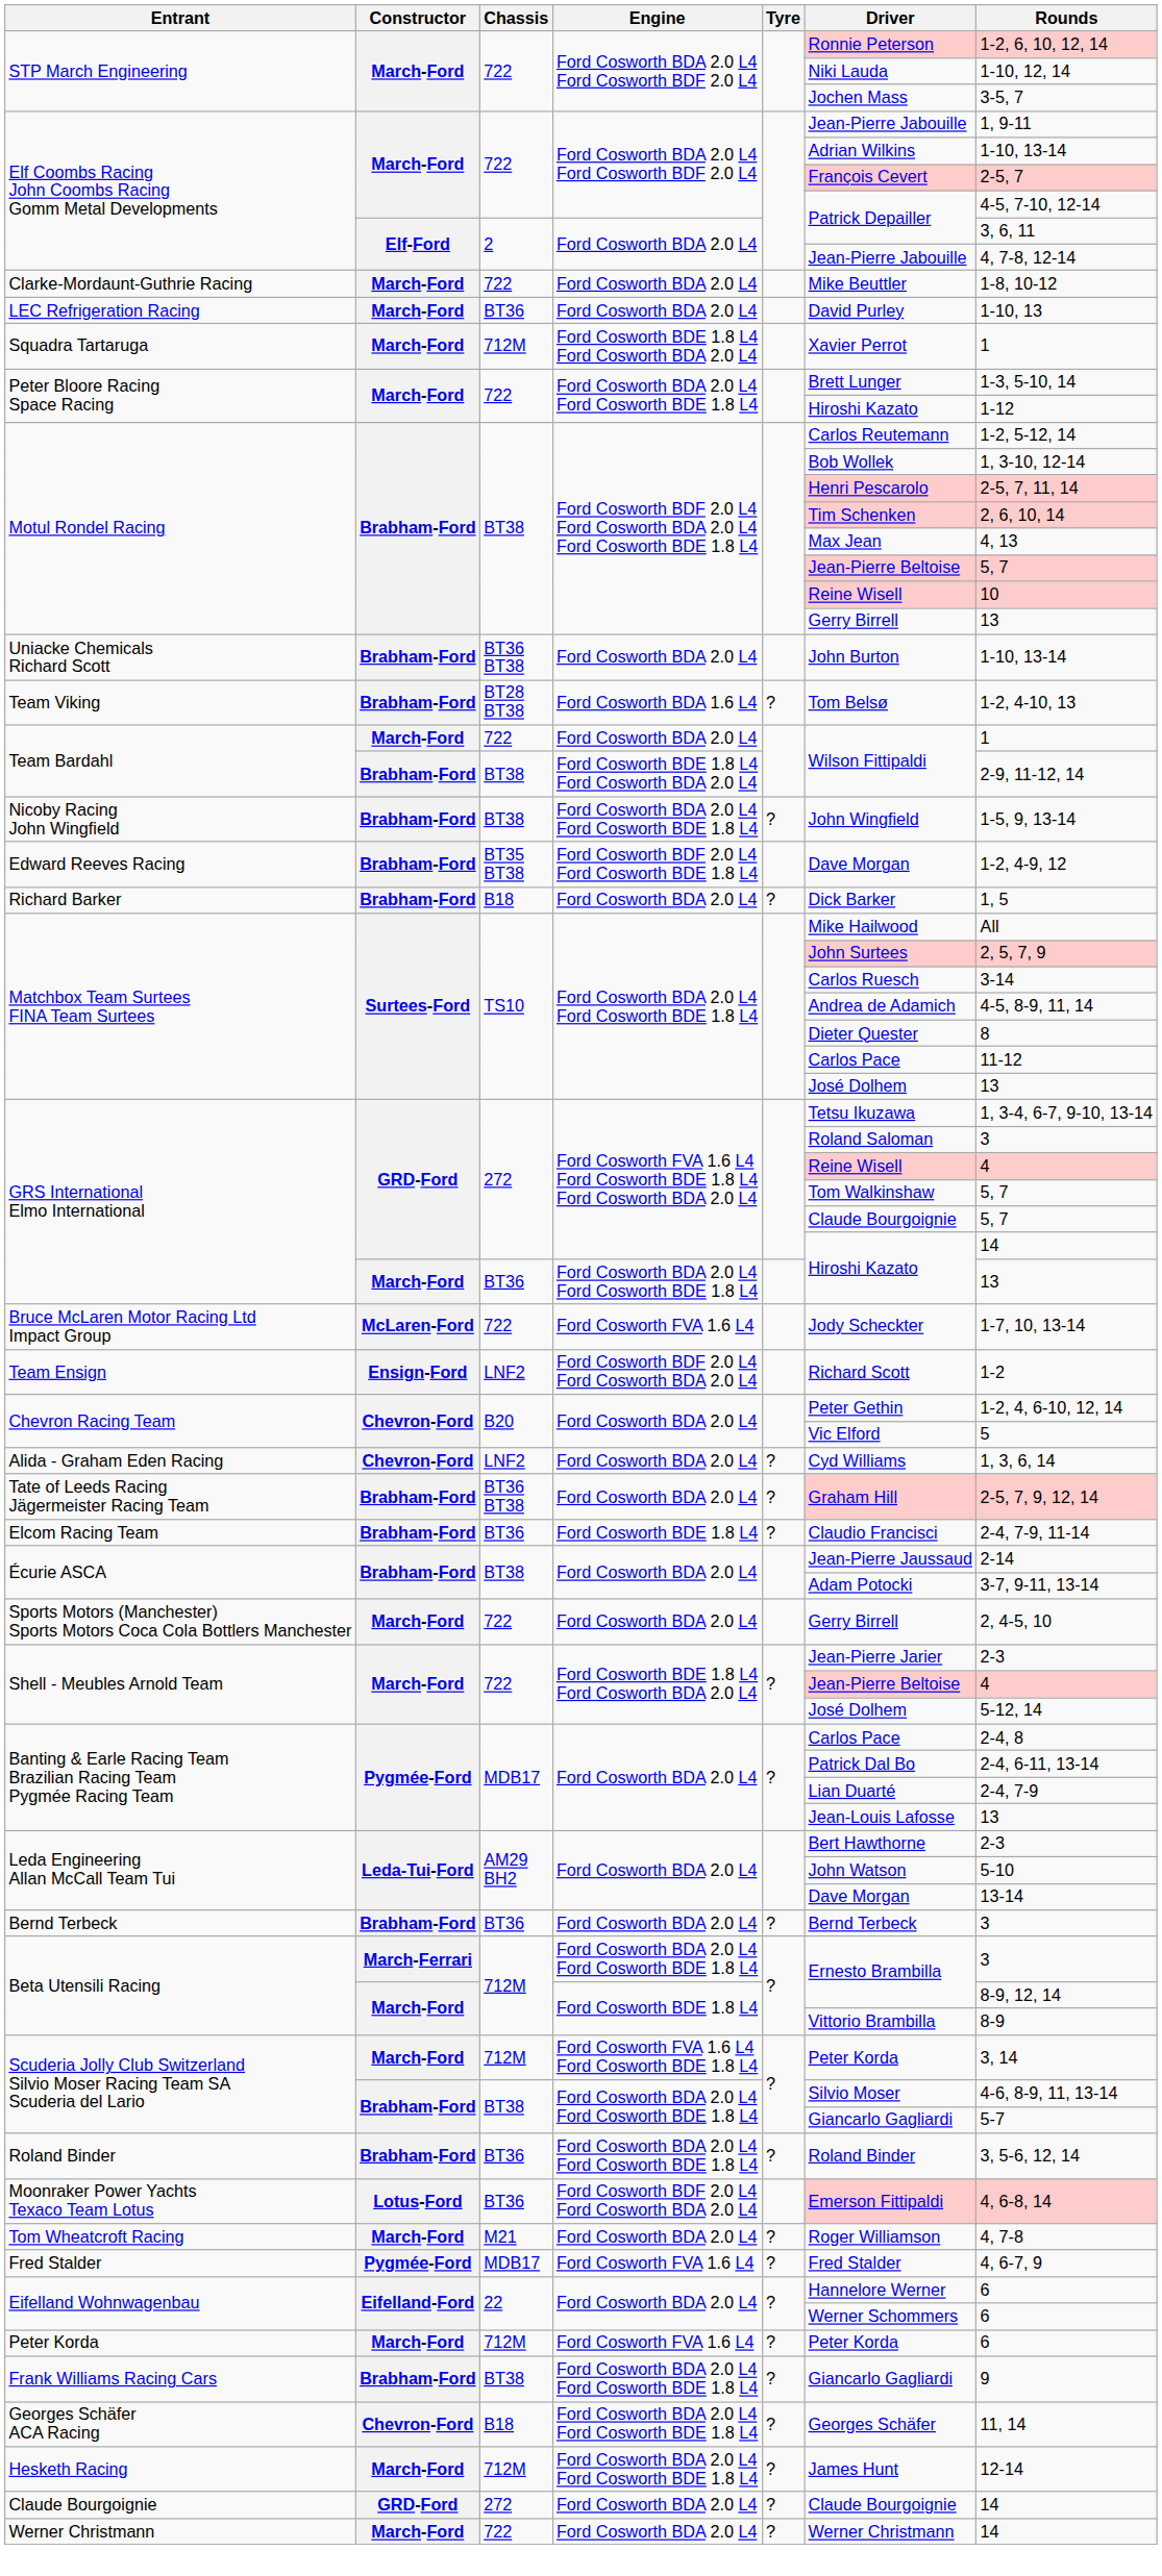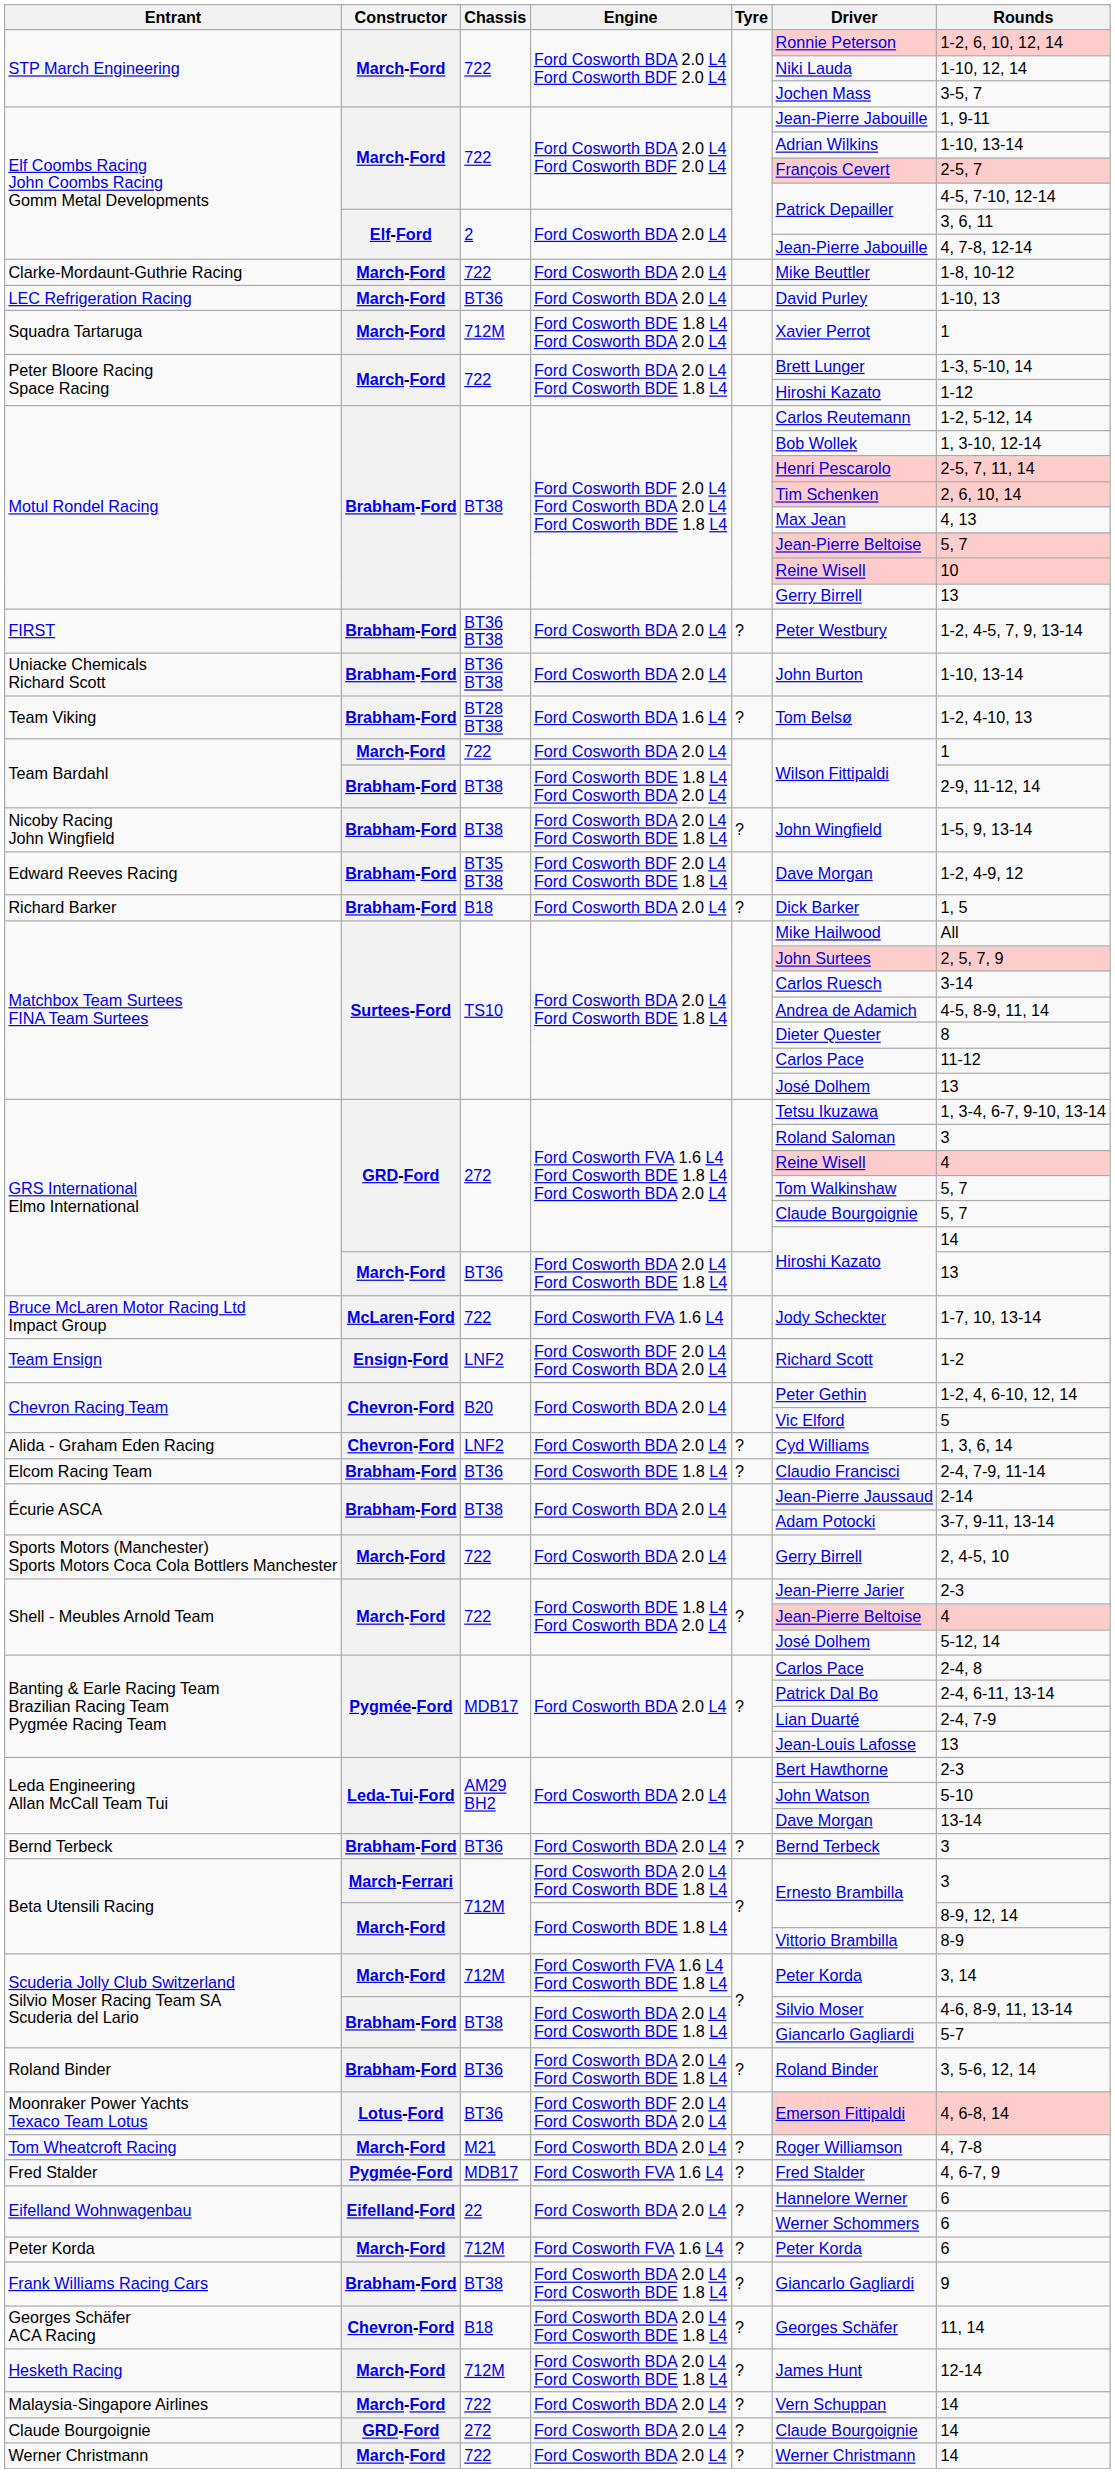+ row: FIRST | Brabham-Ford | BT36 BT38 | Ford Cosworth BDA 2.0 L4 | ? | Peter Westbury | 1-2, 4-5, 7, 9, 13-14
- row: Tate of Leeds Racing Jägermeister Racing Team | Brabham-Ford | BT36 BT38 | Ford Cosworth BDA 2.0 L4 | ? | Graham Hill | 2-5, 7, 9, 12, 14
+ row: Malaysia-Singapore Airlines | March-Ford | 722 | Ford Cosworth BDA 2.0 L4 | ? | Vern Schuppan | 14
